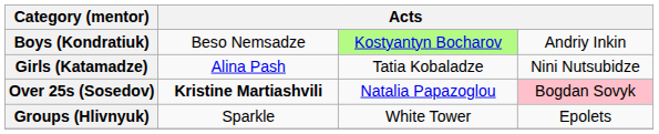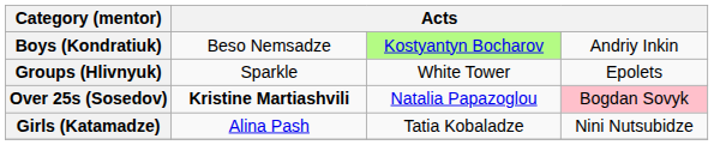rows swapped: Girls (Katamadze) <-> Groups (Hlivnyuk)
